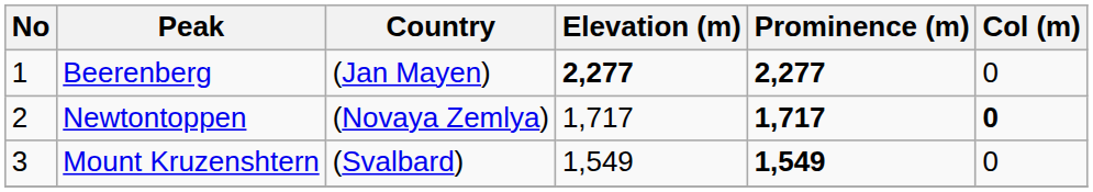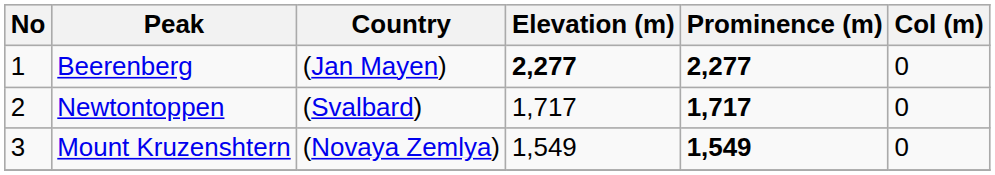Newtontoppen | Country: (Novaya Zemlya) -> (Svalbard)
Newtontoppen | Col (m): bold -> normal
Mount Kruzenshtern | Country: (Svalbard) -> (Novaya Zemlya)
